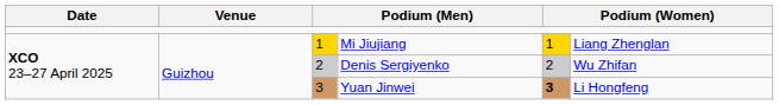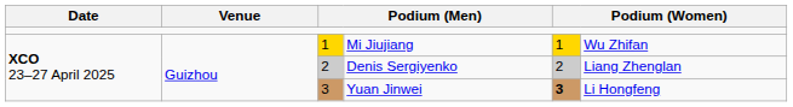Mi Jiujiang | column 6: Liang Zhenglan -> Wu Zhifan
Denis Sergiyenko | column 6: Wu Zhifan -> Liang Zhenglan
